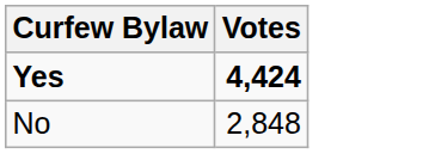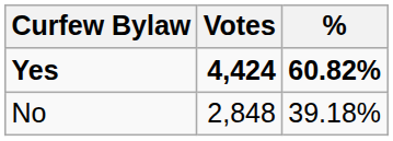+ column: % | 60.82% | 39.18%
